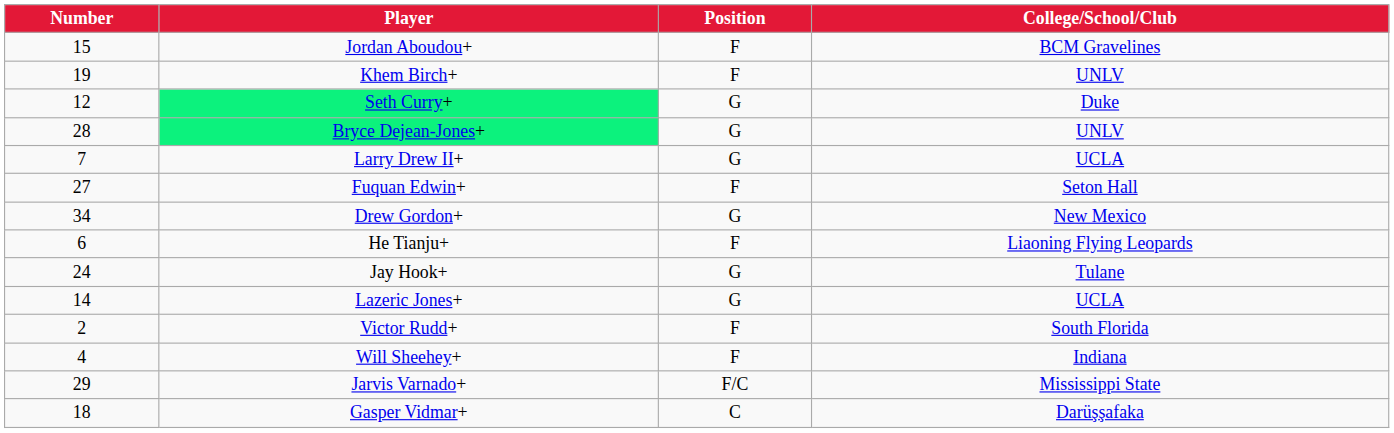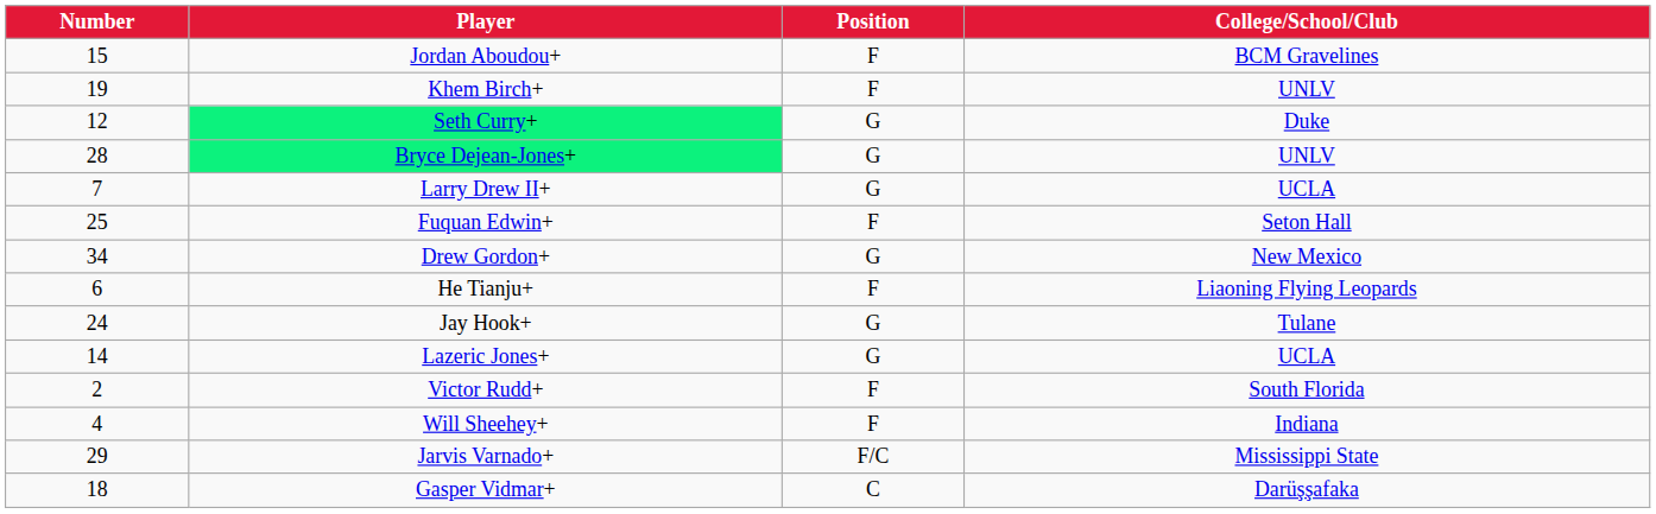Fuquan Edwin+ | Number: 27 -> 25
